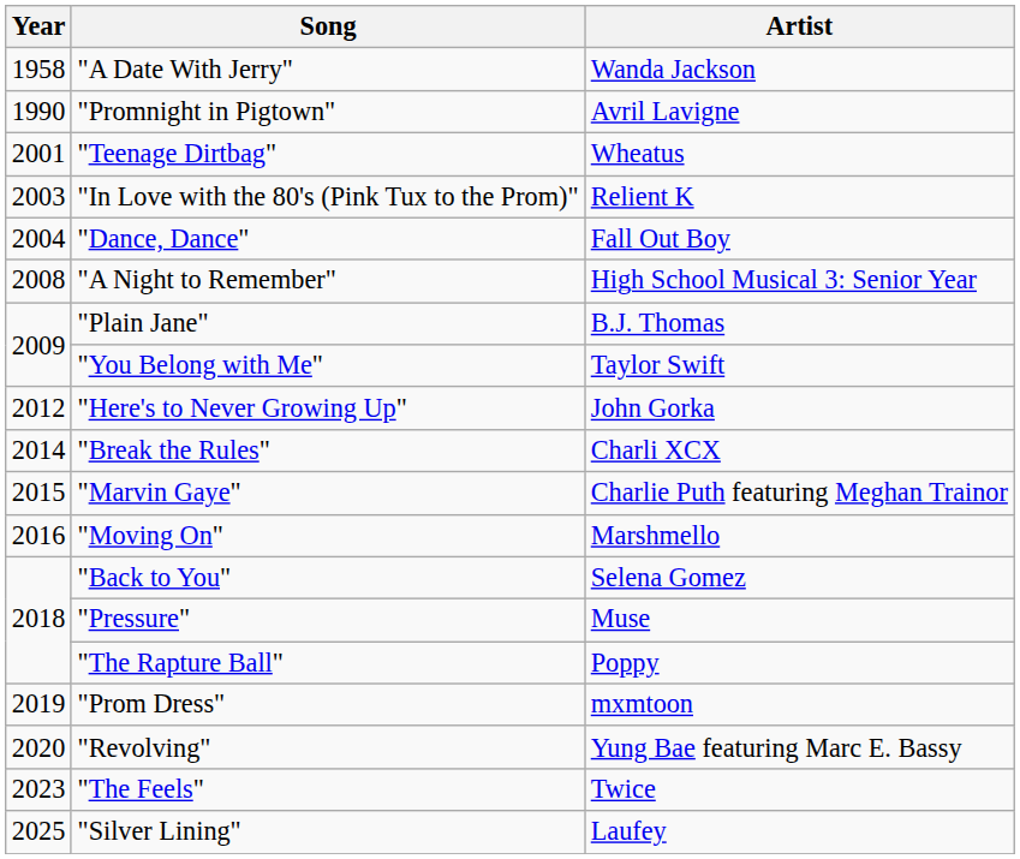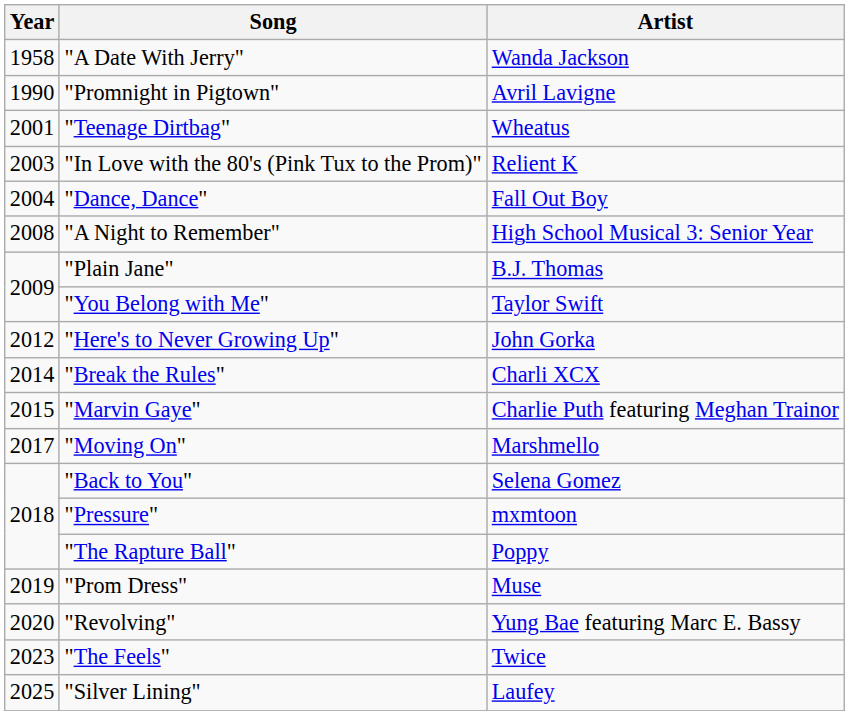"Moving On" | Year: 2016 -> 2017
"Pressure" | Artist: Muse -> mxmtoon
"Prom Dress" | Artist: mxmtoon -> Muse
